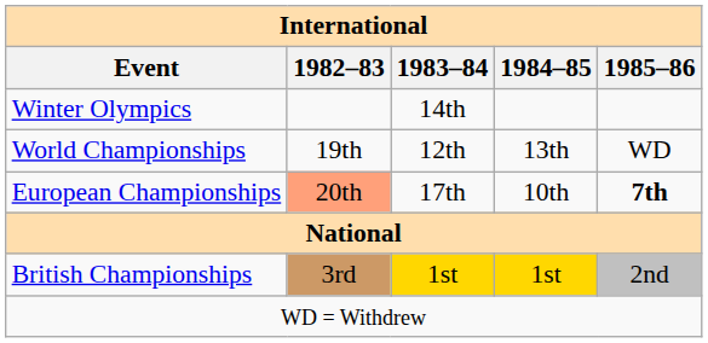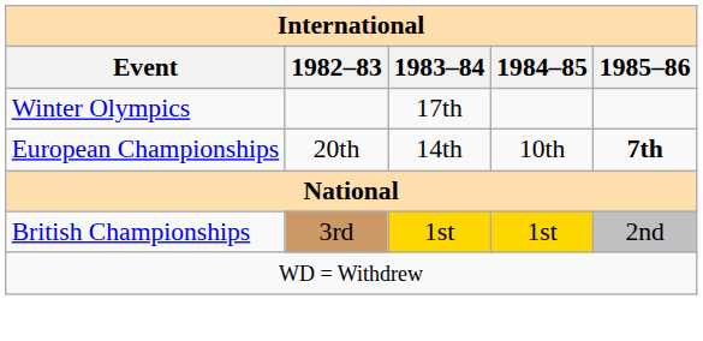Winter Olympics | 1983–84: 14th -> 17th
- row: World Championships | 19th | 12th | 13th | WD
European Championships | 1982–83: lightsalmon background -> no background
European Championships | 1983–84: 17th -> 14th
